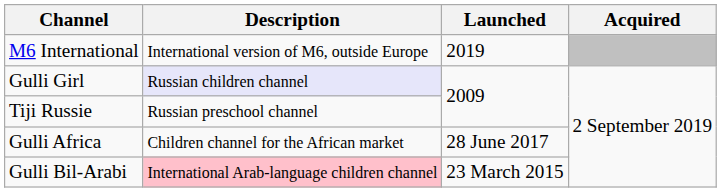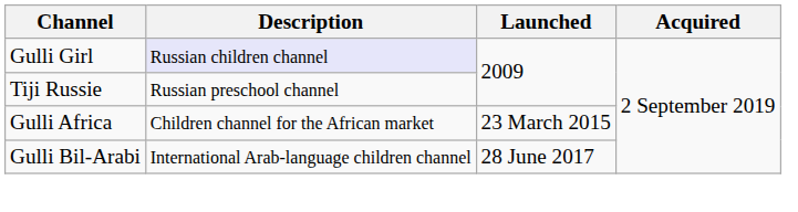- row: M6 International | International version of M6, outside Europe | 2019
Gulli Africa | Launched: 28 June 2017 -> 23 March 2015
Gulli Bil-Arabi | Description: pink background -> no background
Gulli Bil-Arabi | Launched: 23 March 2015 -> 28 June 2017
